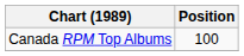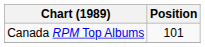Canada RPM Top Albums | Position: 100 -> 101
